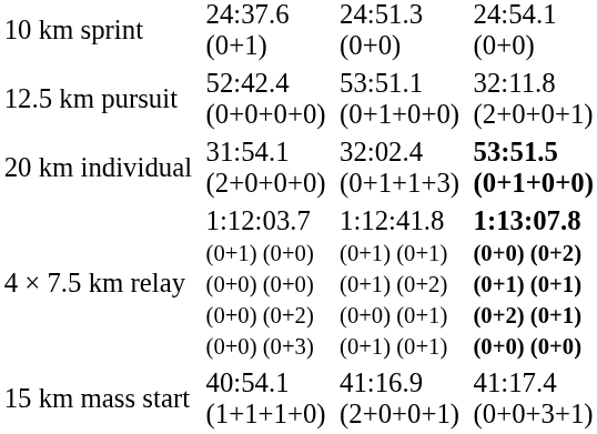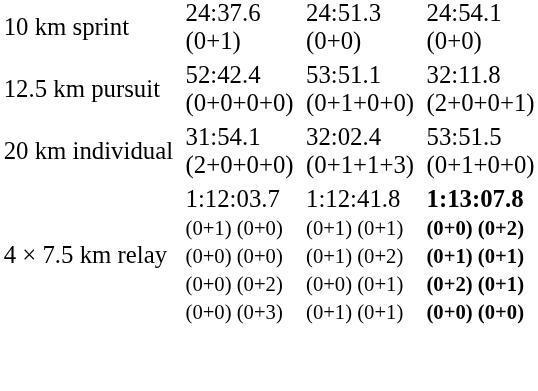20 km individual | column 7: bold -> normal
- row: 15 km mass start | 40:54.1 (1+1+1+0) | 41:16.9 (2+0+0+1) | 41:17.4 (0+0+3+1)
